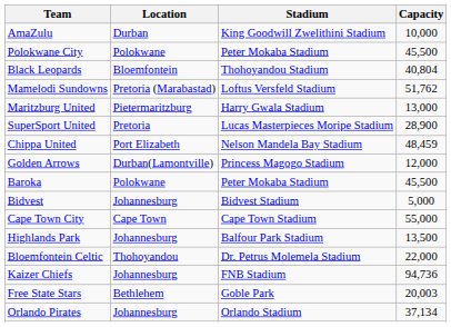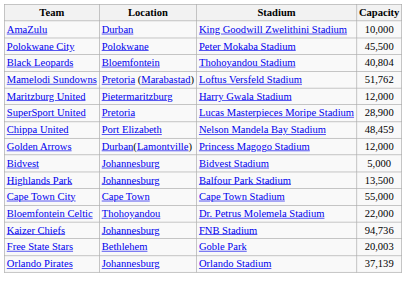Maritzburg United | Capacity: 13,000 -> 12,000
- row: Baroka | Polokwane | Peter Mokaba Stadium | 45,500
rows swapped: Highlands Park <-> Cape Town City
Orlando Pirates | Capacity: 37,134 -> 37,139
